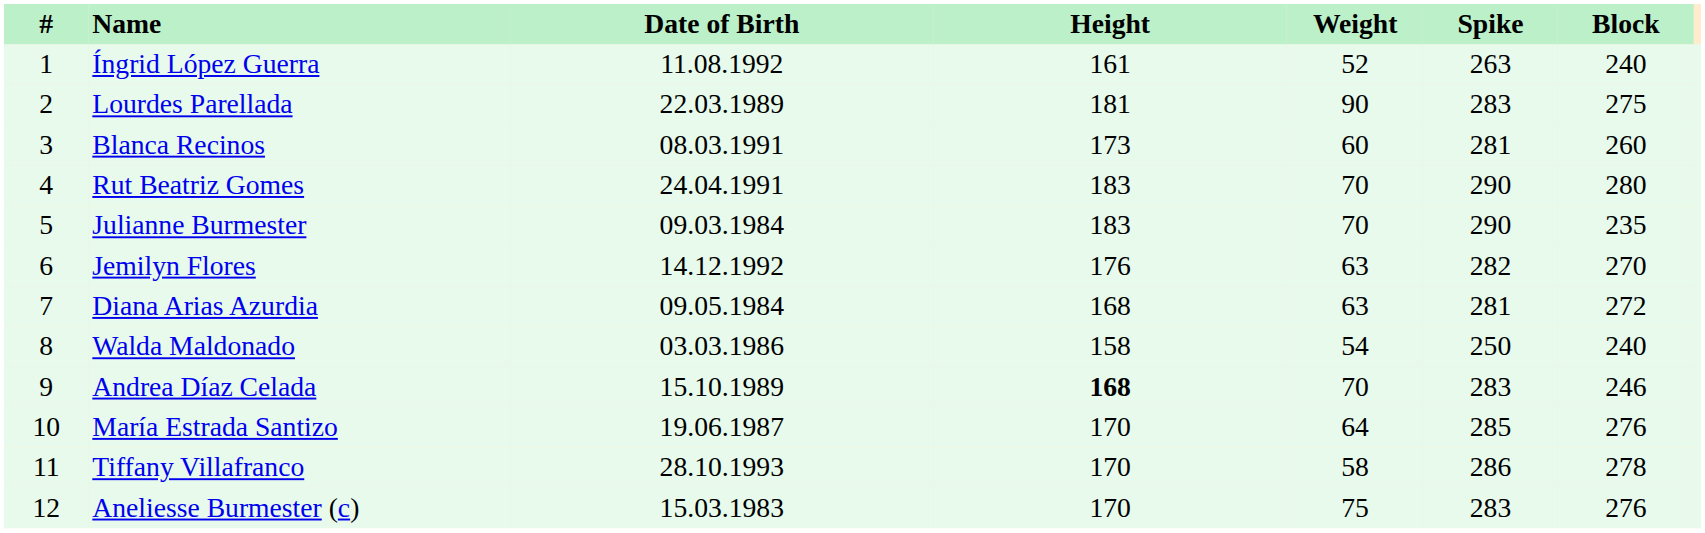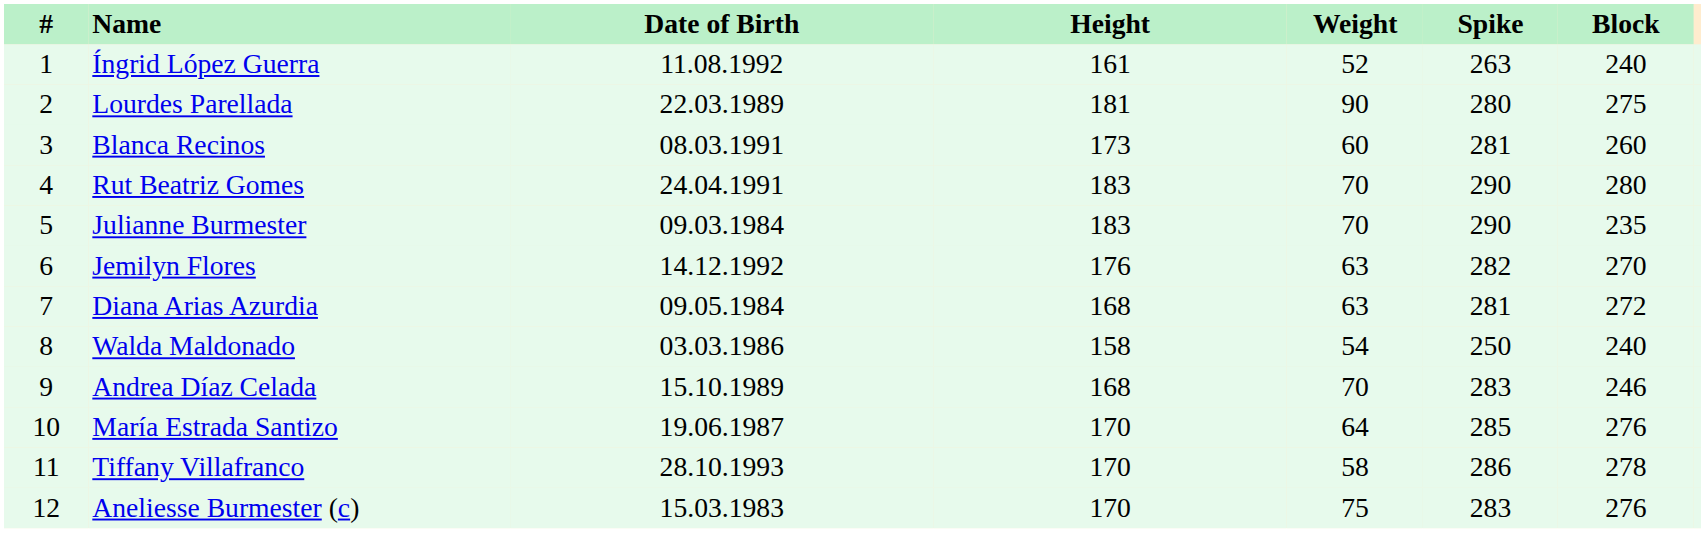Lourdes Parellada | Spike: 283 -> 280
Andrea Díaz Celada | Height: bold -> normal
